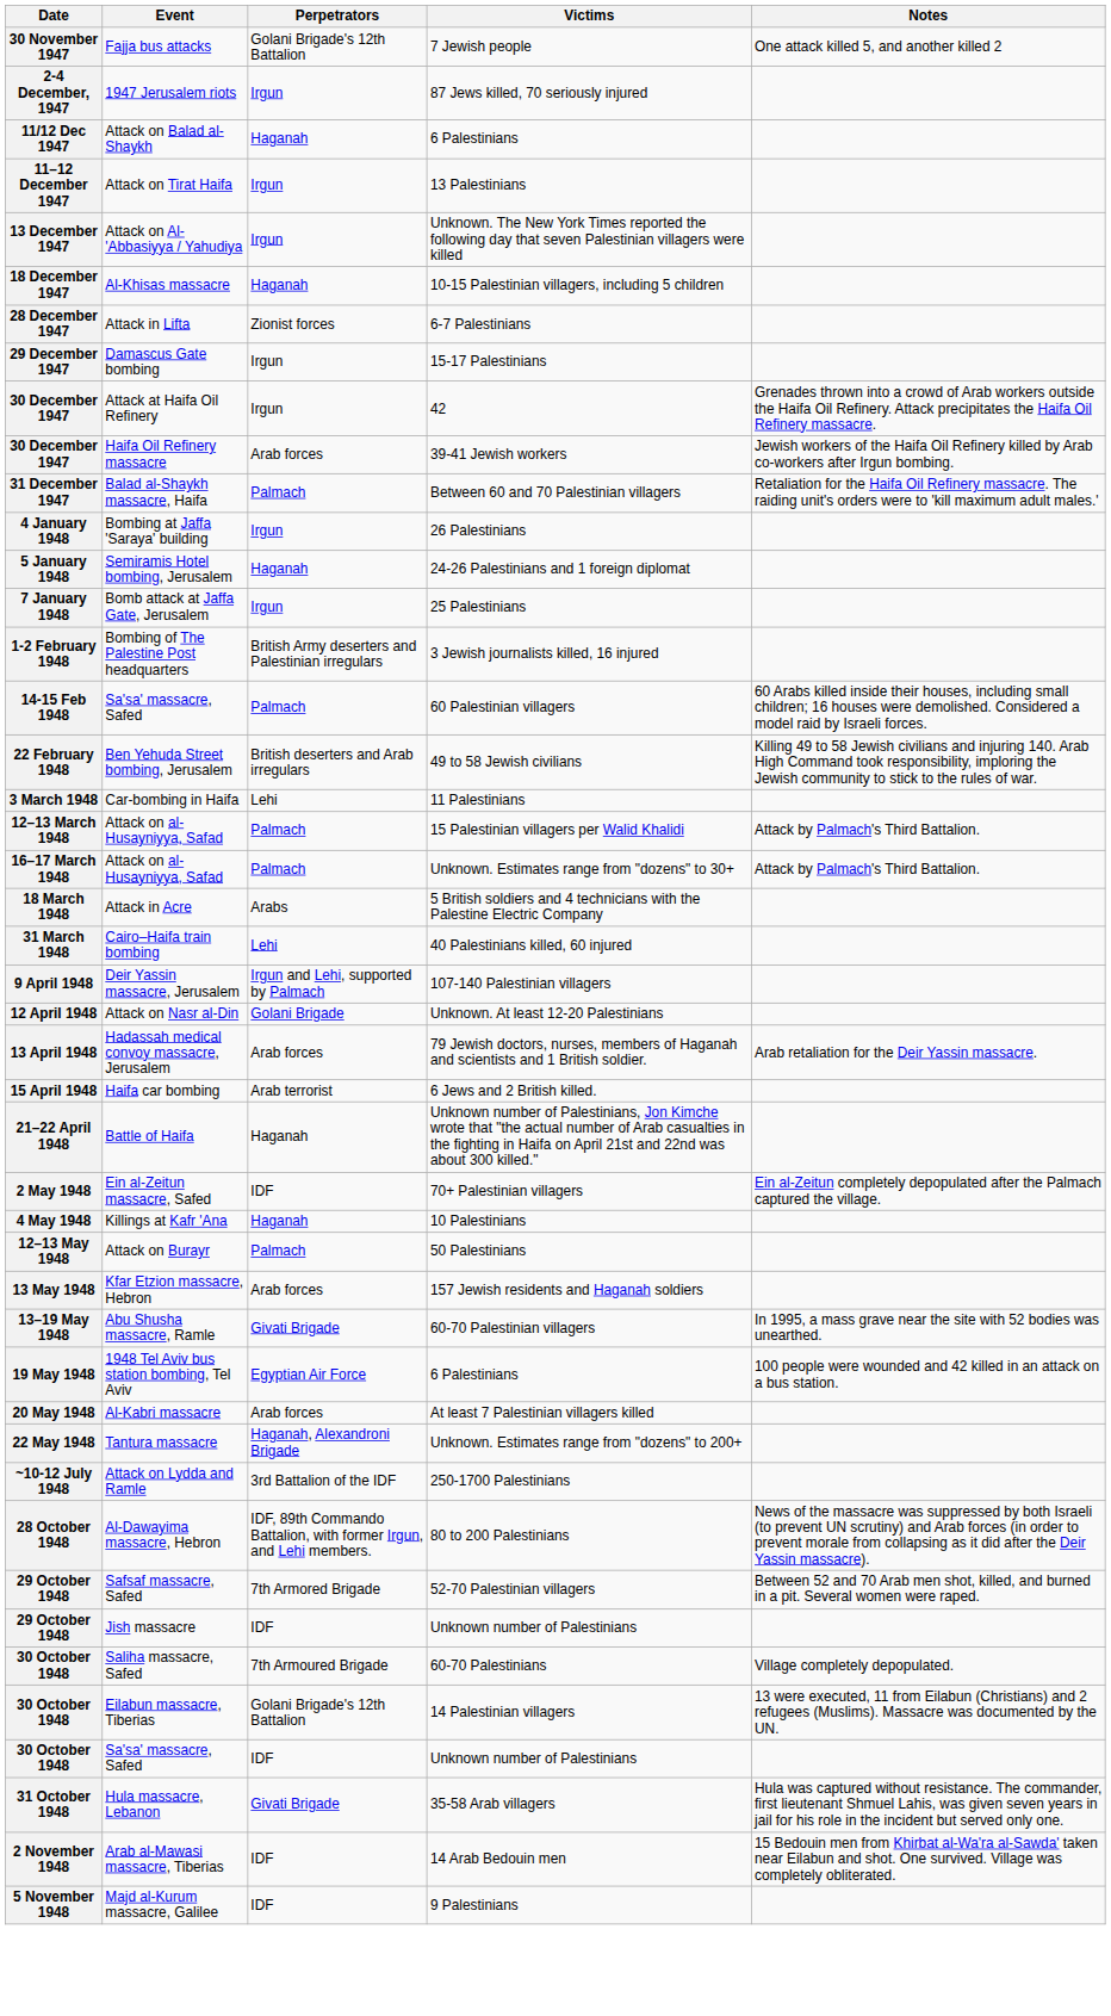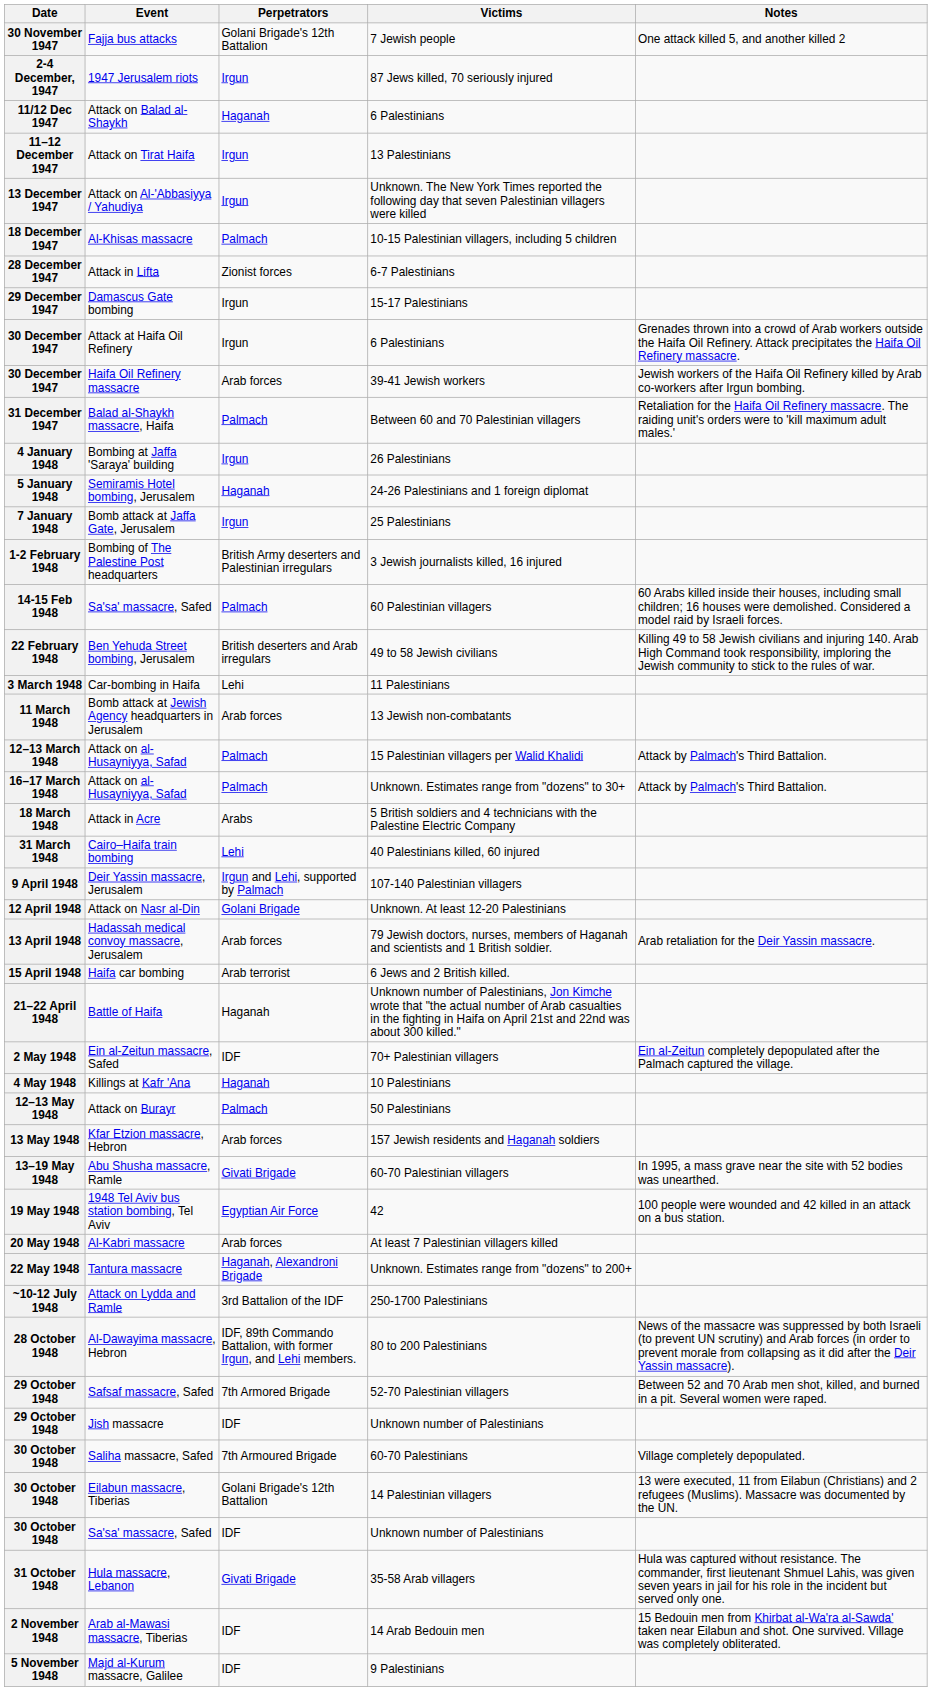18 December 1947 | Perpetrators: Haganah -> Palmach
30 December 1947 / Attack at Haifa Oil Refinery | Victims: 42 -> 6 Palestinians
+ row: 11 March 1948 | Bomb attack at Jewish Agency headquarters in Jerusalem | Arab forces | 13 Jewish non-combatants
19 May 1948 | Victims: 6 Palestinians -> 42
